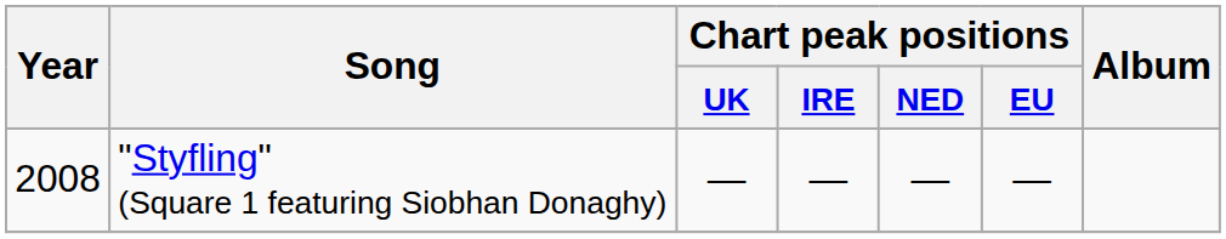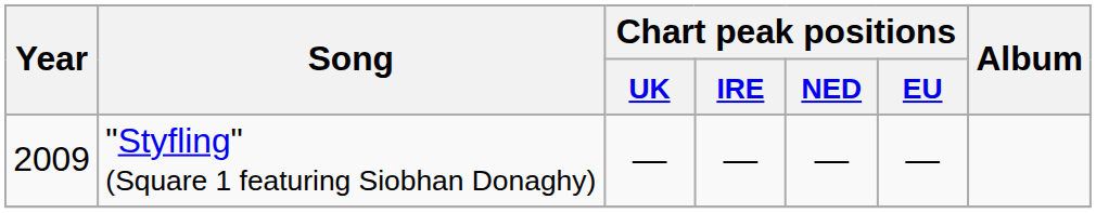"Styfling" (Square 1 featuring Siobhan Donaghy) | Year: 2008 -> 2009
